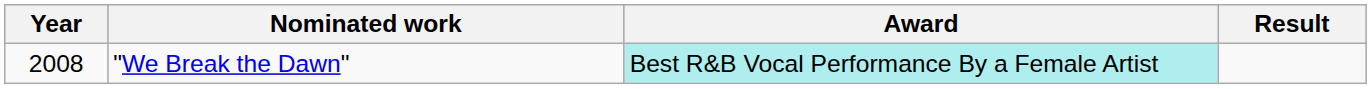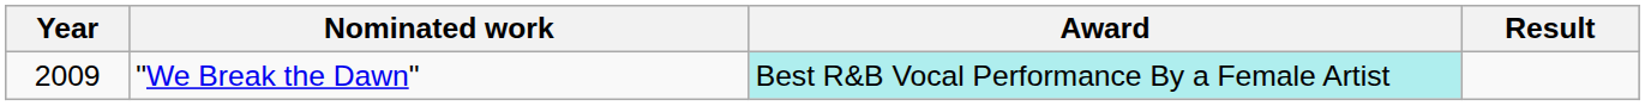"We Break the Dawn" | Year: 2008 -> 2009
